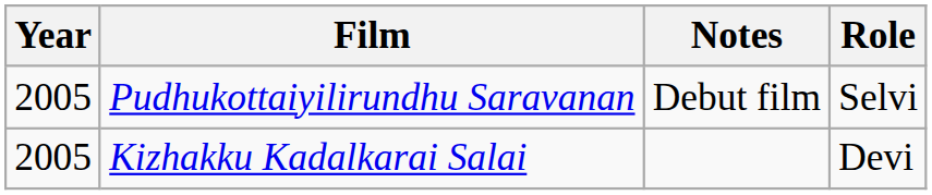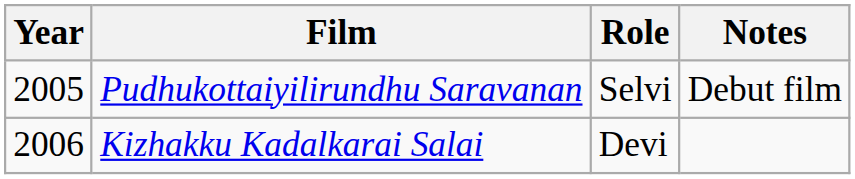columns swapped: Role <-> Notes
Kizhakku Kadalkarai Salai | Year: 2005 -> 2006
